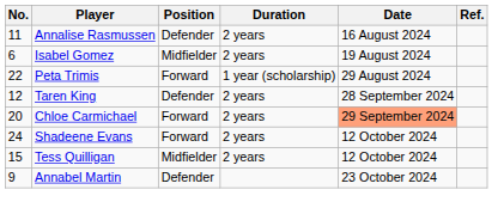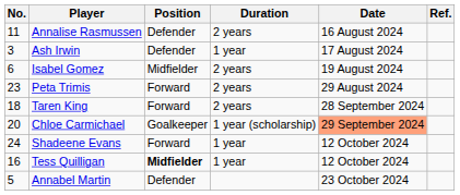+ row: 3 | Ash Irwin | Defender | 1 year | 17 August 2024
Peta Trimis | No.: 22 -> 23
Peta Trimis | Duration: 1 year (scholarship) -> 2 years
Taren King | No.: 12 -> 18
Taren King | Position: Defender -> Forward
Chloe Carmichael | Position: Forward -> Goalkeeper
Chloe Carmichael | Duration: 2 years -> 1 year (scholarship)
Shadeene Evans | Duration: 2 years -> 1 year
Tess Quilligan | No.: 15 -> 16
Tess Quilligan | Position: normal -> bold
Tess Quilligan | Duration: 2 years -> 1 year
Annabel Martin | No.: 9 -> 5
